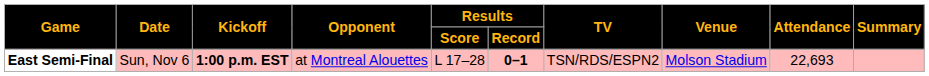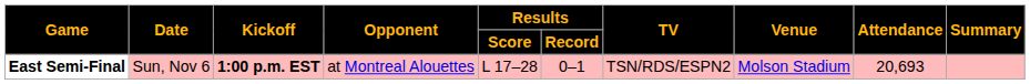East Semi-Final | Results / Record: bold -> normal
East Semi-Final | Attendance: 22,693 -> 20,693
